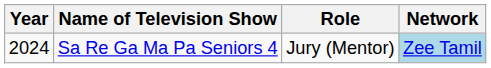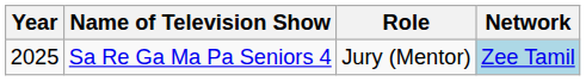Sa Re Ga Ma Pa Seniors 4 | Year: 2024 -> 2025
